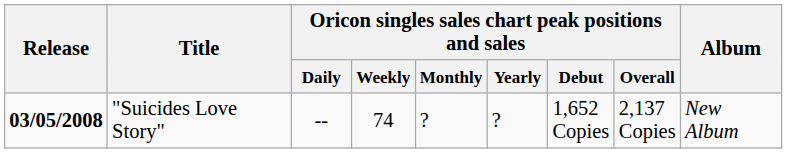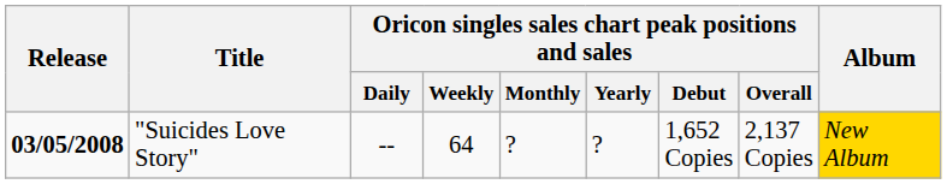"Suicides Love Story" | Oricon singles sales chart peak positions and sales / Weekly: 74 -> 64
"Suicides Love Story" | Album: no background -> gold background
